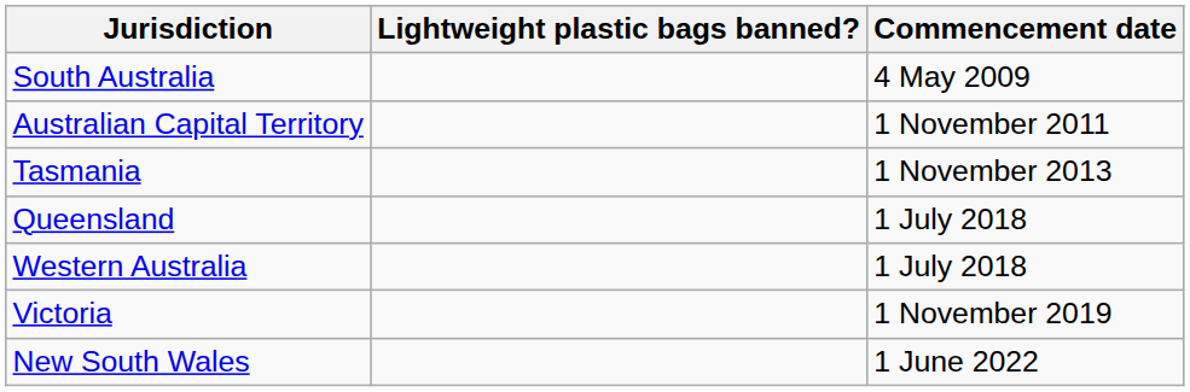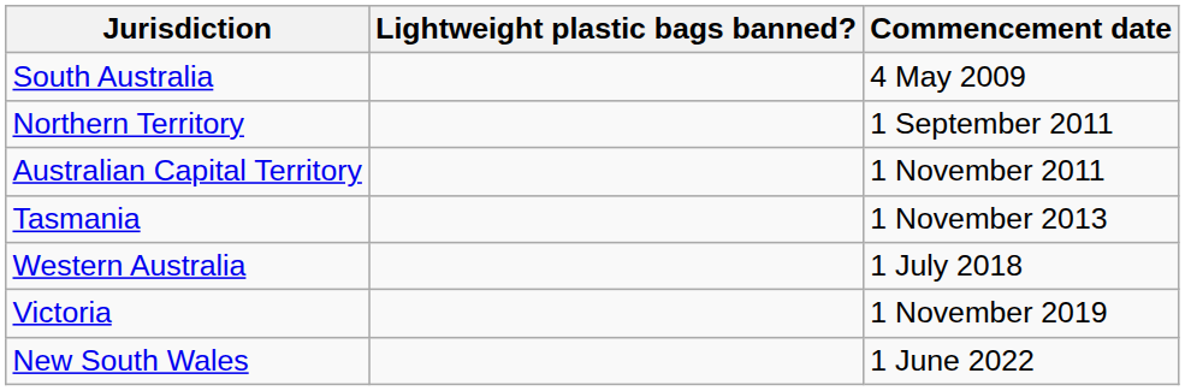+ row: Northern Territory | 1 September 2011
- row: Queensland | 1 July 2018
